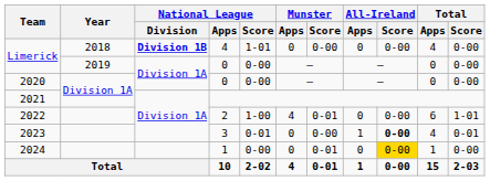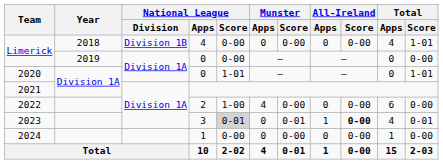Limerick / 4 | National League / Division: bold -> normal
Limerick / 4 | National League / Score: 1-01 -> 0-00
Limerick / 4 | Total / Score: 0-00 -> 1-01
2020 | National League / Score: 0-00 -> 1-01
2020 | Total / Score: 0-00 -> 1-01
2022 | Munster / Score: 0-01 -> 0-00
2022 | Total / Score: 1-01 -> 0-00
2023 | National League / Score: no background -> lightgrey background
2023 | Munster / Score: 0-00 -> 0-01
2024 | Munster / Score: 0-01 -> 0-00
2024 | All-Ireland / Score: gold background -> no background
